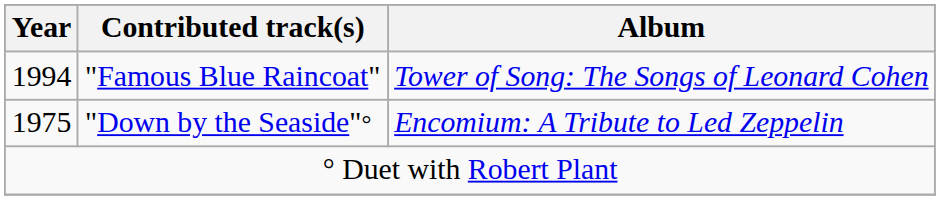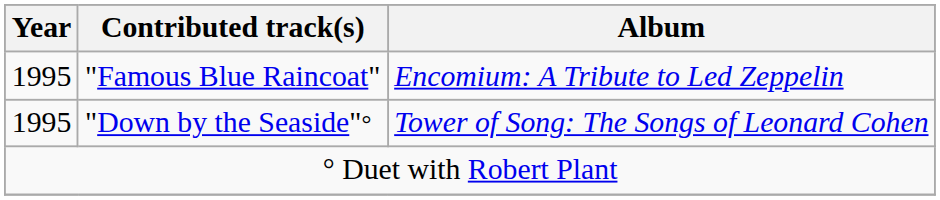"Famous Blue Raincoat" | Year: 1994 -> 1995
"Famous Blue Raincoat" | Album: Tower of Song: The Songs of Leonard Cohen -> Encomium: A Tribute to Led Zeppelin
"Down by the Seaside"° | Year: 1975 -> 1995
"Down by the Seaside"° | Album: Encomium: A Tribute to Led Zeppelin -> Tower of Song: The Songs of Leonard Cohen
